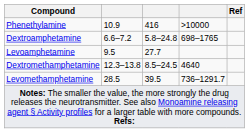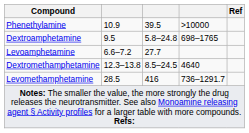Phenethylamine | column 3: 416 -> 39.5
Dextroamphetamine | column 2: 6.6–7.2 -> 9.5
Levoamphetamine | column 2: 9.5 -> 6.6–7.2
Levomethamphetamine | column 3: 39.5 -> 416
